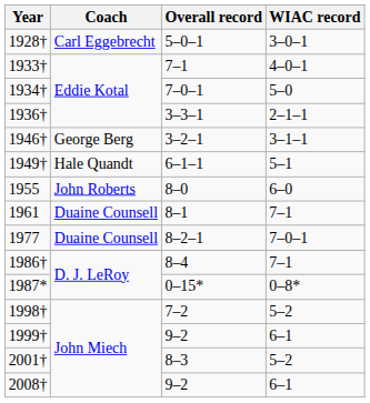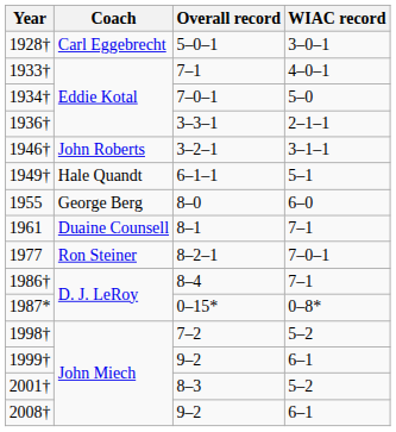1946† | Coach: George Berg -> John Roberts
1955 | Coach: John Roberts -> George Berg
1977 | Coach: Duaine Counsell -> Ron Steiner
